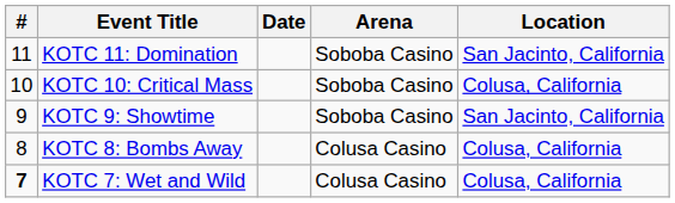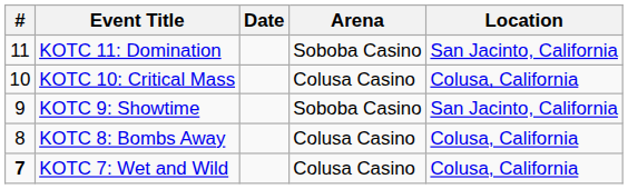KOTC 10: Critical Mass | Arena: Soboba Casino -> Colusa Casino
